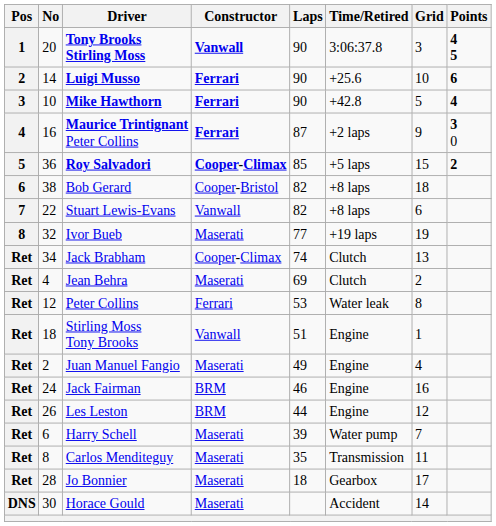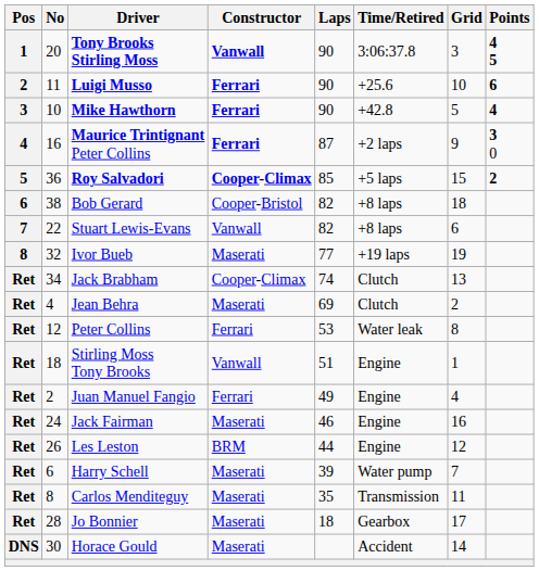Luigi Musso | No: 14 -> 11
Juan Manuel Fangio | Constructor: Maserati -> Ferrari
Jack Fairman | Constructor: BRM -> Maserati
